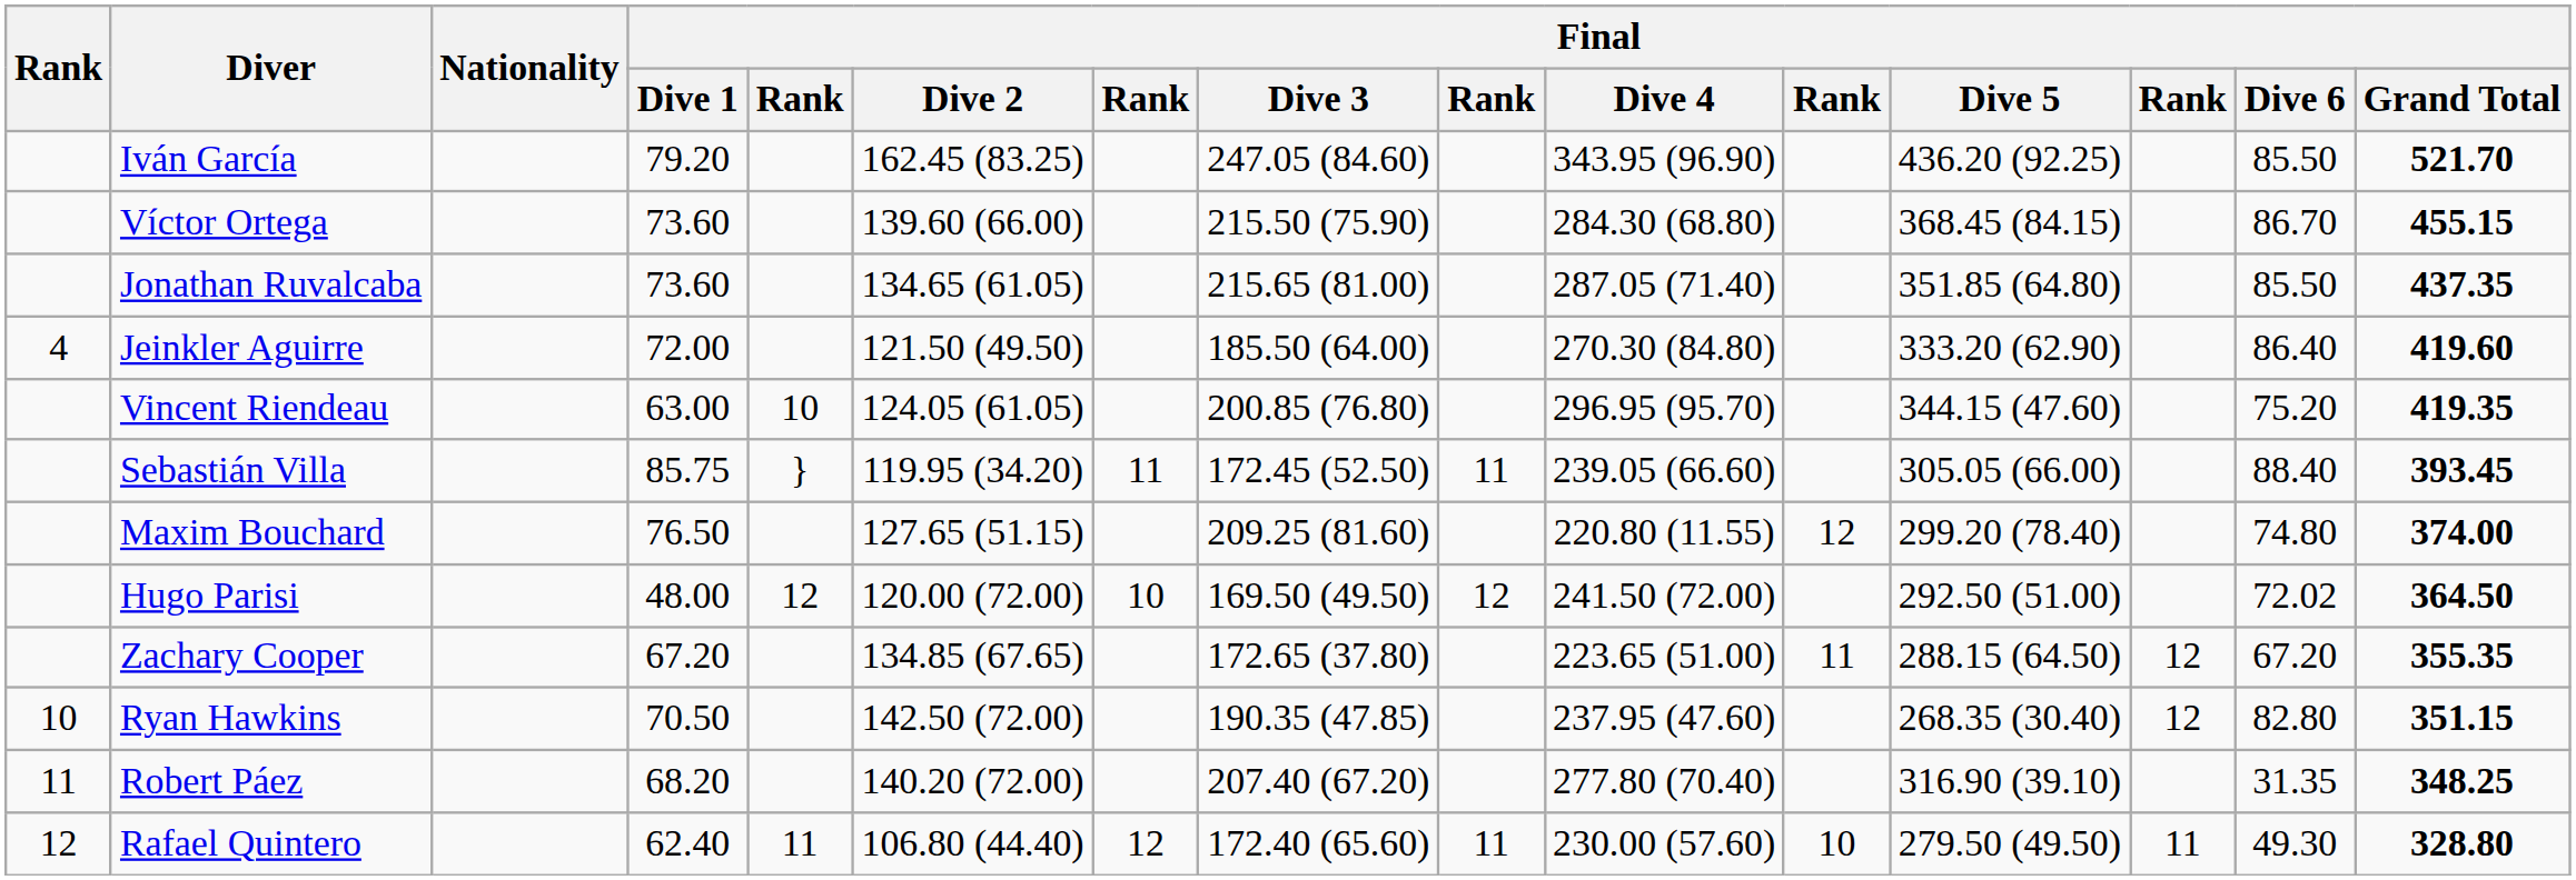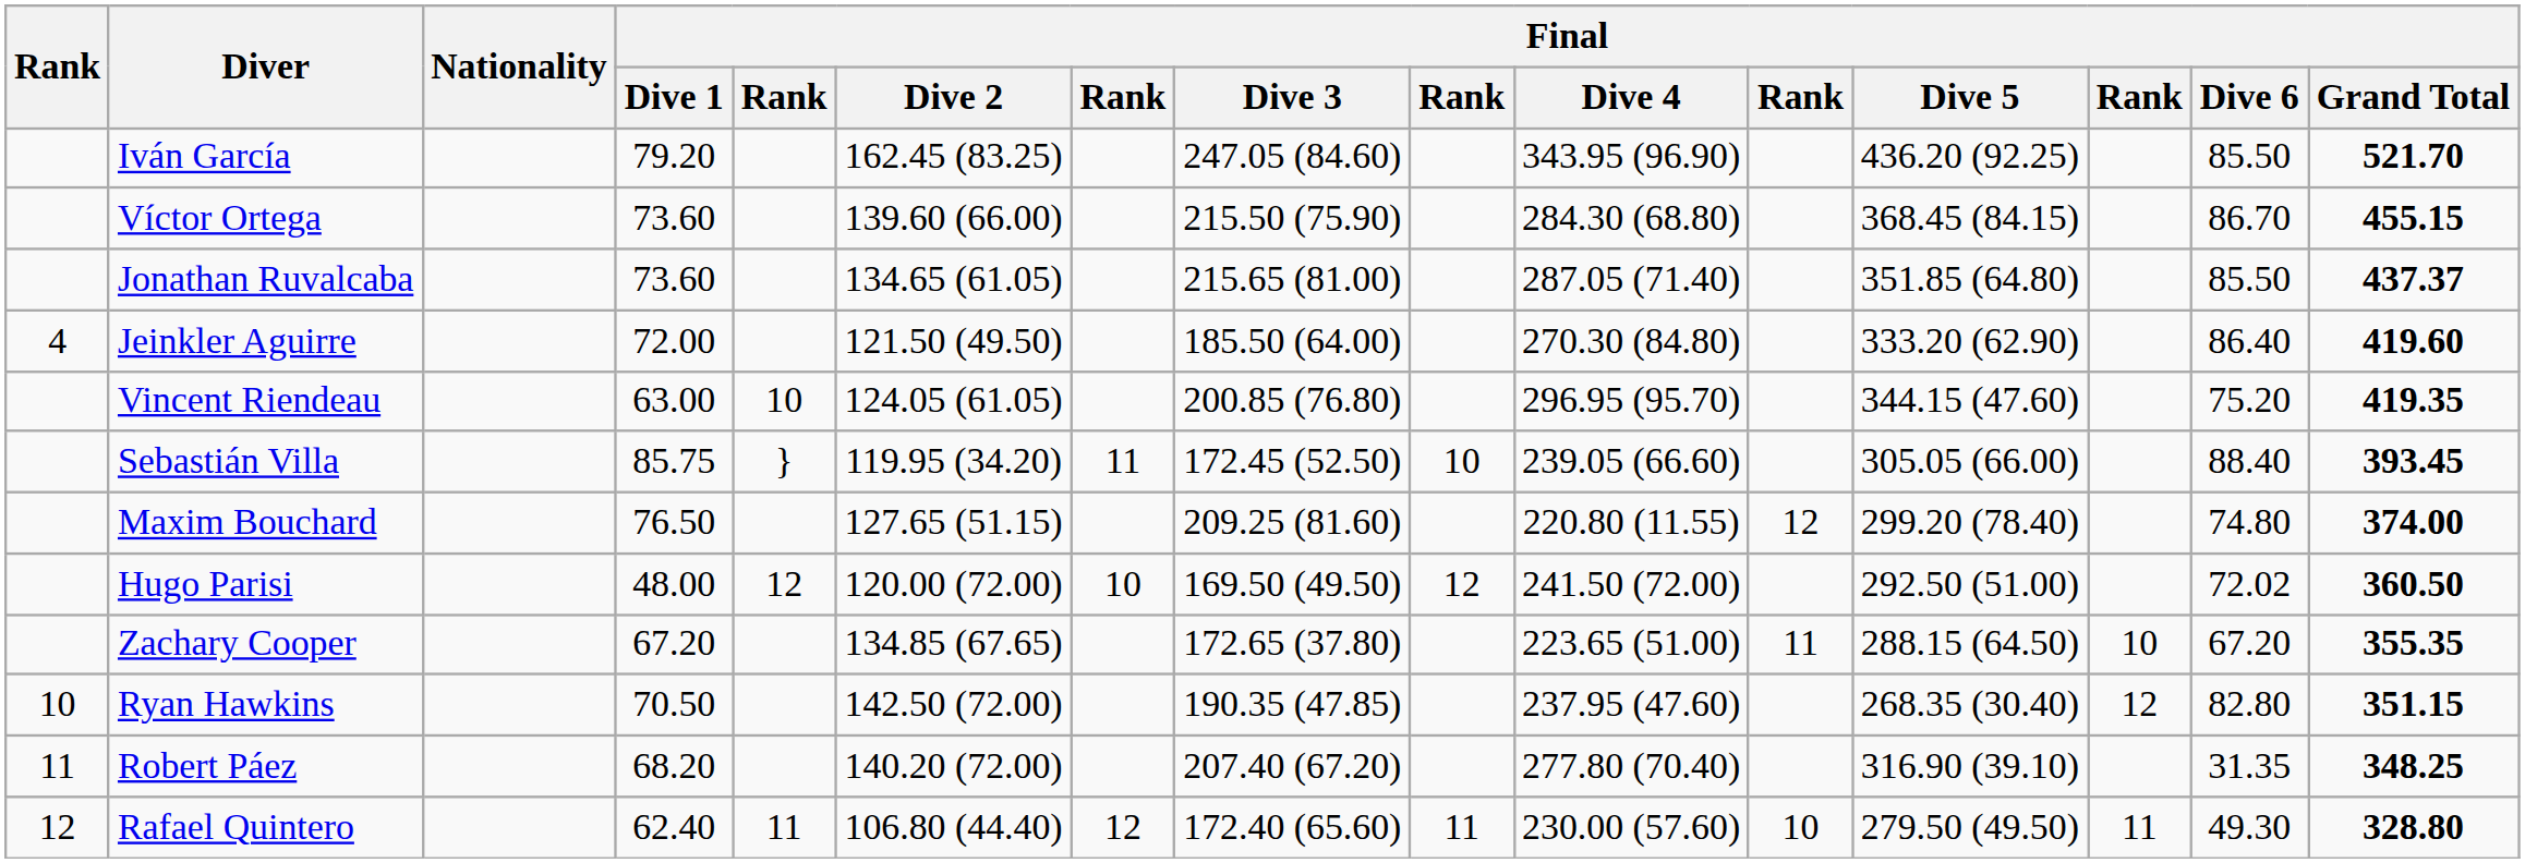Jonathan Ruvalcaba | Final / Grand Total: 437.35 -> 437.37
Sebastián Villa | column 9: 11 -> 10
Hugo Parisi | Final / Grand Total: 364.50 -> 360.50
Zachary Cooper | column 13: 12 -> 10
